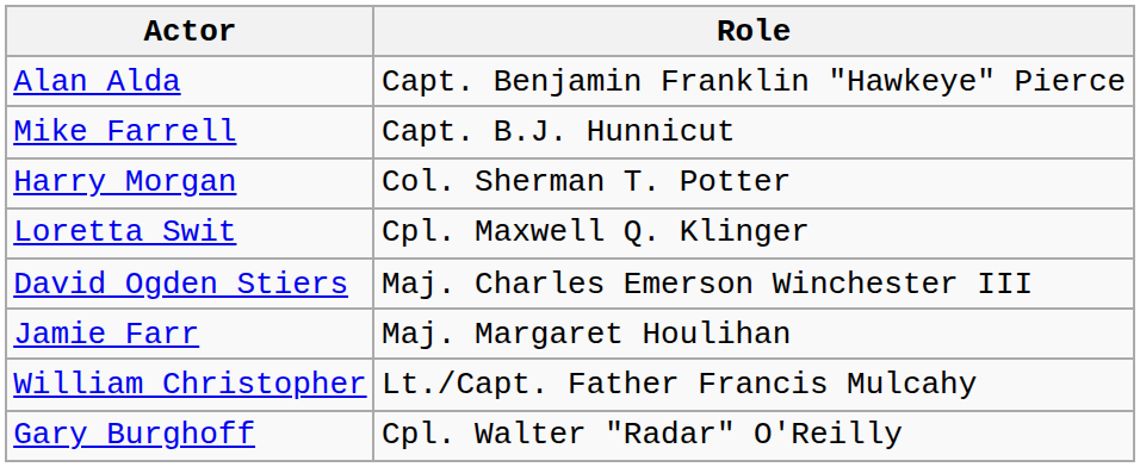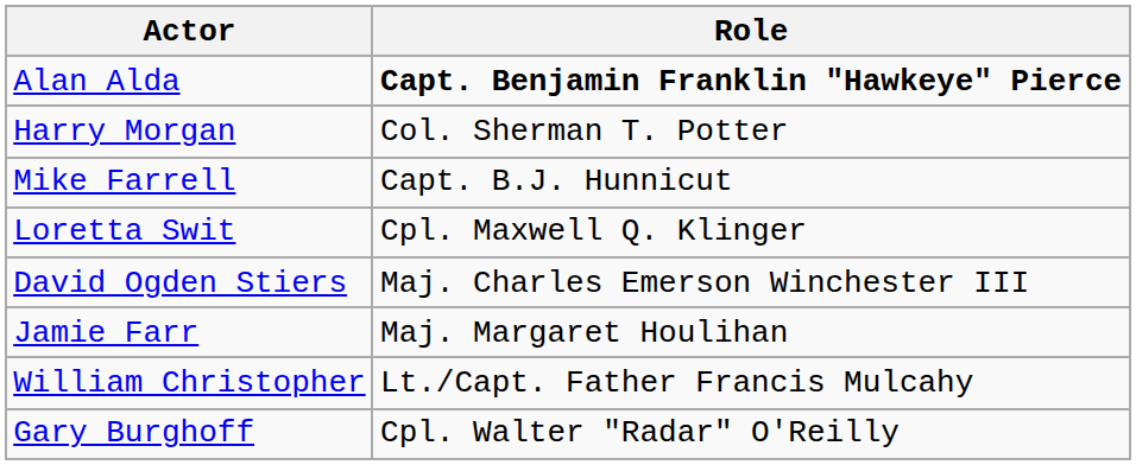Alan Alda | Role: normal -> bold
rows swapped: Mike Farrell <-> Harry Morgan
